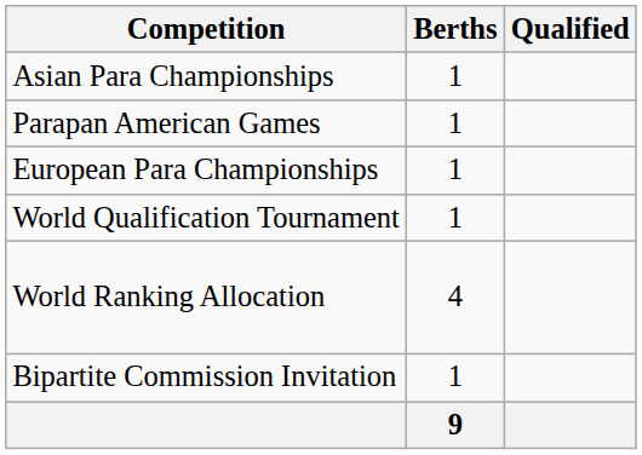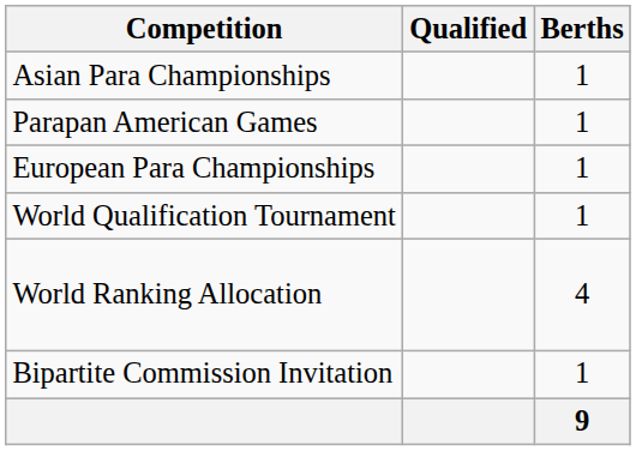columns swapped: Berths <-> Qualified
